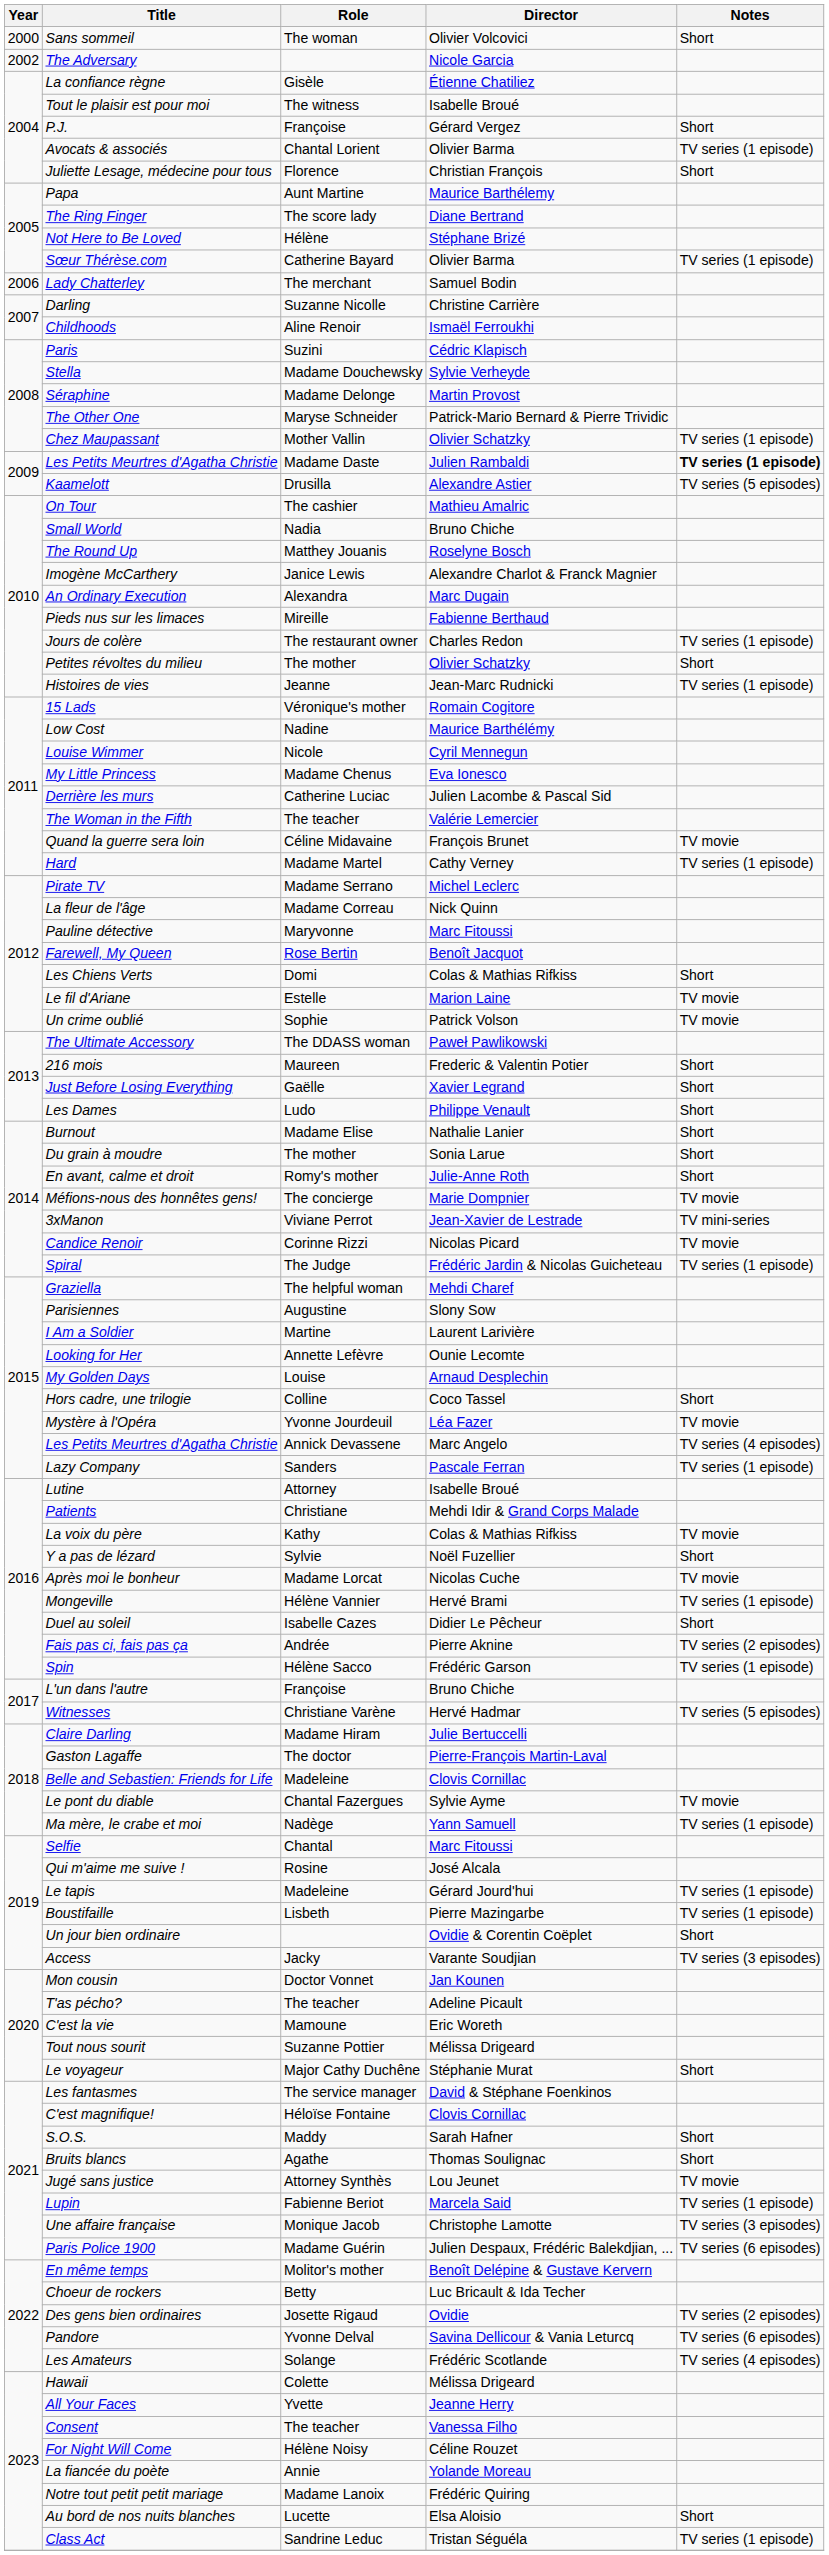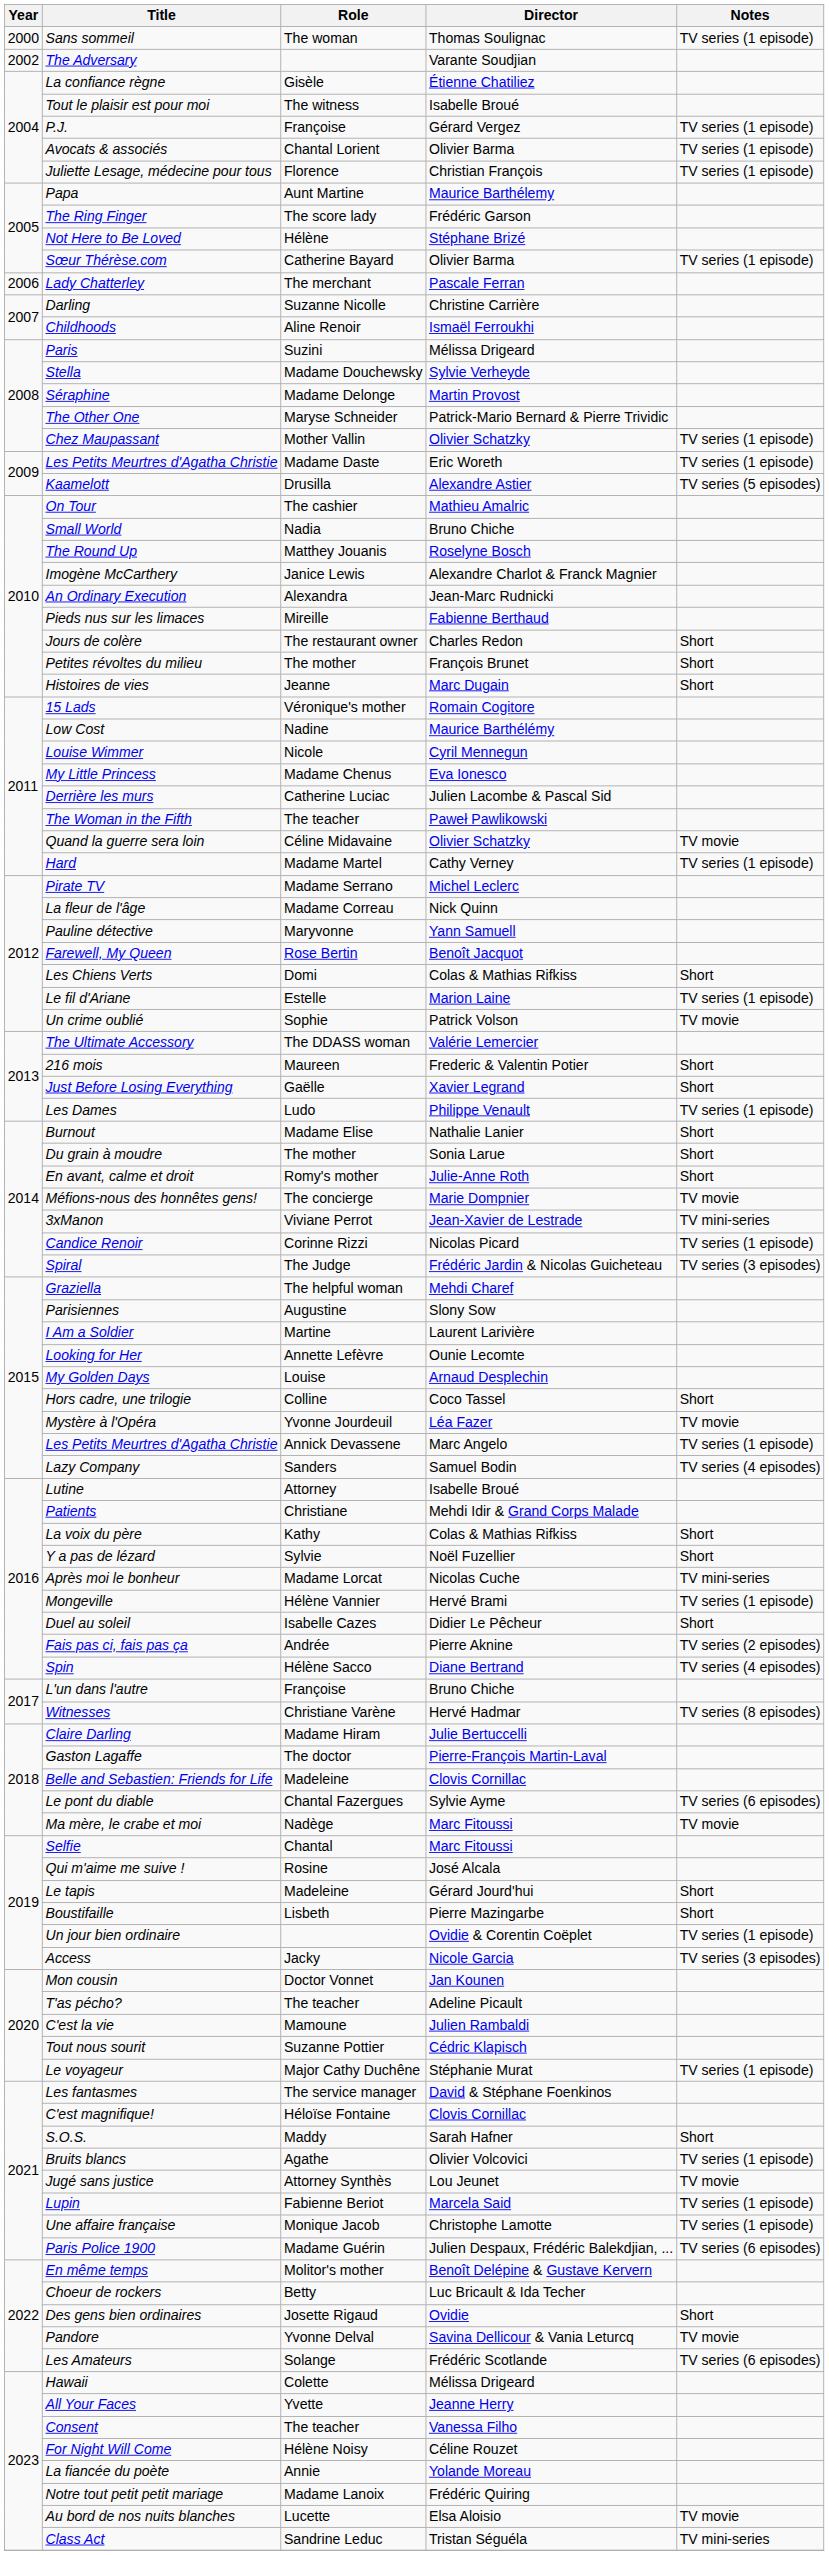Sans sommeil | Director: Olivier Volcovici -> Thomas Soulignac
Sans sommeil | Notes: Short -> TV series (1 episode)
The Adversary | Director: Nicole Garcia -> Varante Soudjian
P.J. | Notes: Short -> TV series (1 episode)
Juliette Lesage, médecine pour tous | Notes: Short -> TV series (1 episode)
The Ring Finger | Director: Diane Bertrand -> Frédéric Garson
Lady Chatterley | Director: Samuel Bodin -> Pascale Ferran
Paris | Director: Cédric Klapisch -> Mélissa Drigeard
Les Petits Meurtres d'Agatha Christie / Madame Daste | Director: Julien Rambaldi -> Eric Woreth
Les Petits Meurtres d'Agatha Christie / Madame Daste | Notes: bold -> normal
An Ordinary Execution | Director: Marc Dugain -> Jean-Marc Rudnicki
Jours de colère | Notes: TV series (1 episode) -> Short
Petites révoltes du milieu | Director: Olivier Schatzky -> François Brunet
Histoires de vies | Director: Jean-Marc Rudnicki -> Marc Dugain
Histoires de vies | Notes: TV series (1 episode) -> Short
The Woman in the Fifth | Director: Valérie Lemercier -> Paweł Pawlikowski
Quand la guerre sera loin | Director: François Brunet -> Olivier Schatzky
Pauline détective | Director: Marc Fitoussi -> Yann Samuell
Le fil d'Ariane | Notes: TV movie -> TV series (1 episode)
The Ultimate Accessory | Director: Paweł Pawlikowski -> Valérie Lemercier
Les Dames | Notes: Short -> TV series (1 episode)
Candice Renoir | Notes: TV movie -> TV series (1 episode)
Spiral | Notes: TV series (1 episode) -> TV series (3 episodes)
Les Petits Meurtres d'Agatha Christie / Annick Devassene | Notes: TV series (4 episodes) -> TV series (1 episode)
Lazy Company | Director: Pascale Ferran -> Samuel Bodin
Lazy Company | Notes: TV series (1 episode) -> TV series (4 episodes)
La voix du père | Notes: TV movie -> Short
Après moi le bonheur | Notes: TV movie -> TV mini-series
Spin | Director: Frédéric Garson -> Diane Bertrand
Spin | Notes: TV series (1 episode) -> TV series (4 episodes)
Witnesses | Notes: TV series (5 episodes) -> TV series (8 episodes)
Le pont du diable | Notes: TV movie -> TV series (6 episodes)
Ma mère, le crabe et moi | Director: Yann Samuell -> Marc Fitoussi
Ma mère, le crabe et moi | Notes: TV series (1 episode) -> TV movie
Le tapis | Notes: TV series (1 episode) -> Short
Boustifaille | Notes: TV series (1 episode) -> Short
Un jour bien ordinaire | Notes: Short -> TV series (1 episode)
Access | Director: Varante Soudjian -> Nicole Garcia
C'est la vie | Director: Eric Woreth -> Julien Rambaldi
Tout nous sourit | Director: Mélissa Drigeard -> Cédric Klapisch
Le voyageur | Notes: Short -> TV series (1 episode)
Bruits blancs | Director: Thomas Soulignac -> Olivier Volcovici
Bruits blancs | Notes: Short -> TV series (1 episode)
Une affaire française | Notes: TV series (3 episodes) -> TV series (1 episode)
Des gens bien ordinaires | Notes: TV series (2 episodes) -> Short
Pandore | Notes: TV series (6 episodes) -> TV movie
Les Amateurs | Notes: TV series (4 episodes) -> TV series (6 episodes)
Au bord de nos nuits blanches | Notes: Short -> TV movie
Class Act | Notes: TV series (1 episode) -> TV mini-series
